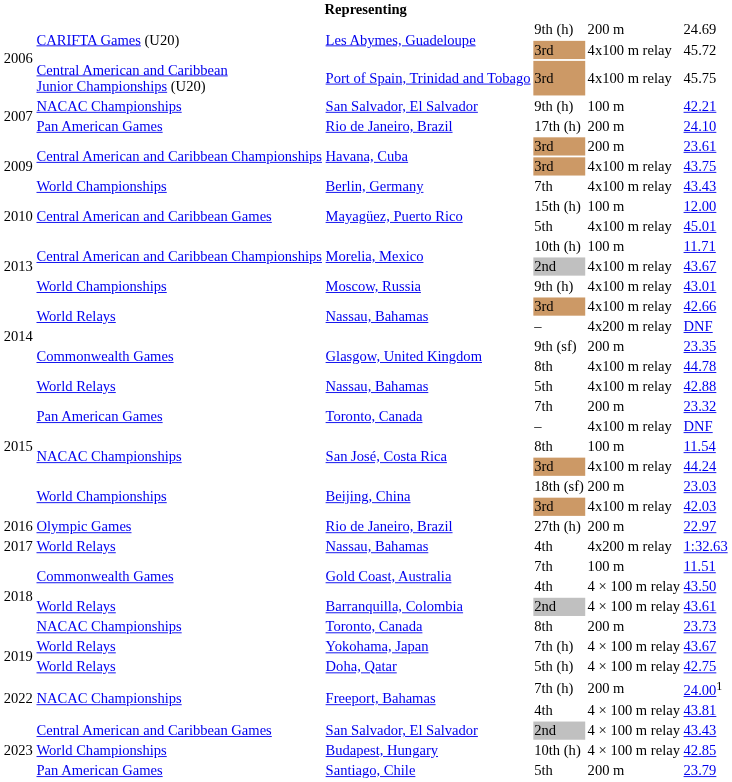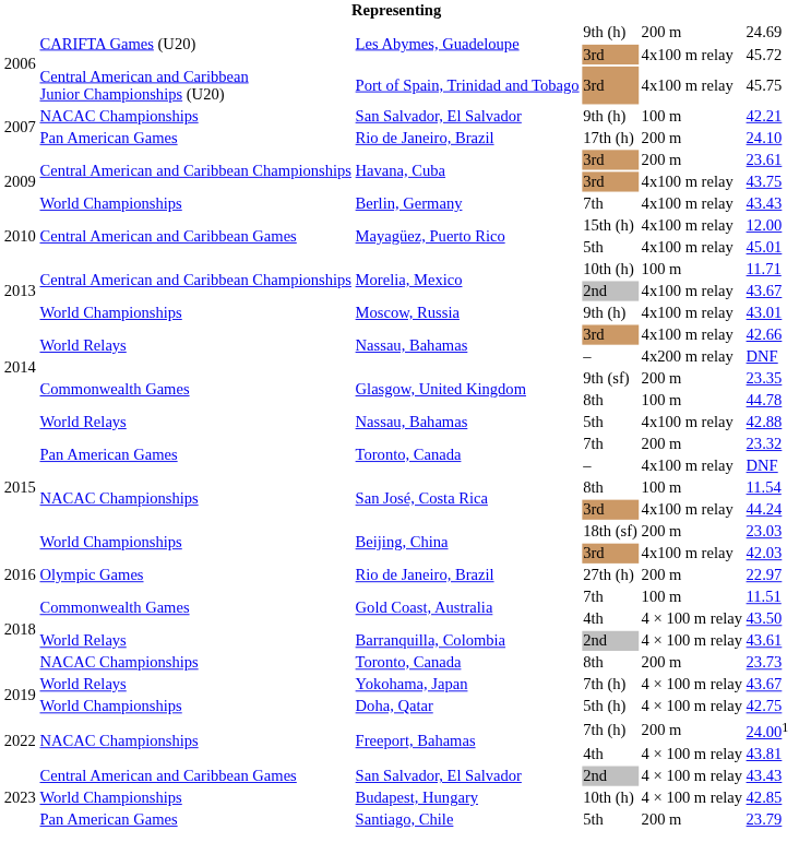Mayagüez, Puerto Rico / 15th (h) | column 5: 100 m -> 4x100 m relay
Glasgow, United Kingdom / 8th | column 5: 4x100 m relay -> 100 m
- row: 2017 | World Relays | Nassau, Bahamas | 4th | 4x200 m relay | 1:32.63
Doha, Qatar | column 2: World Relays -> World Championships
